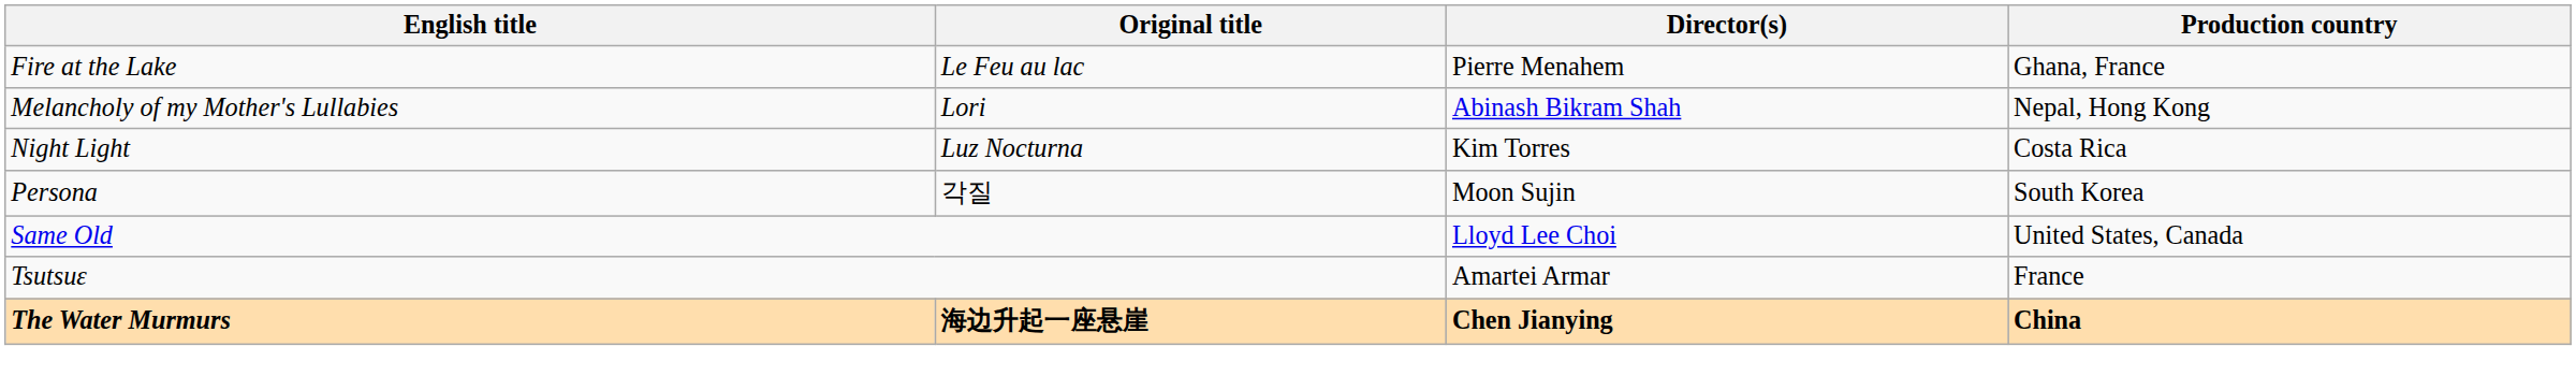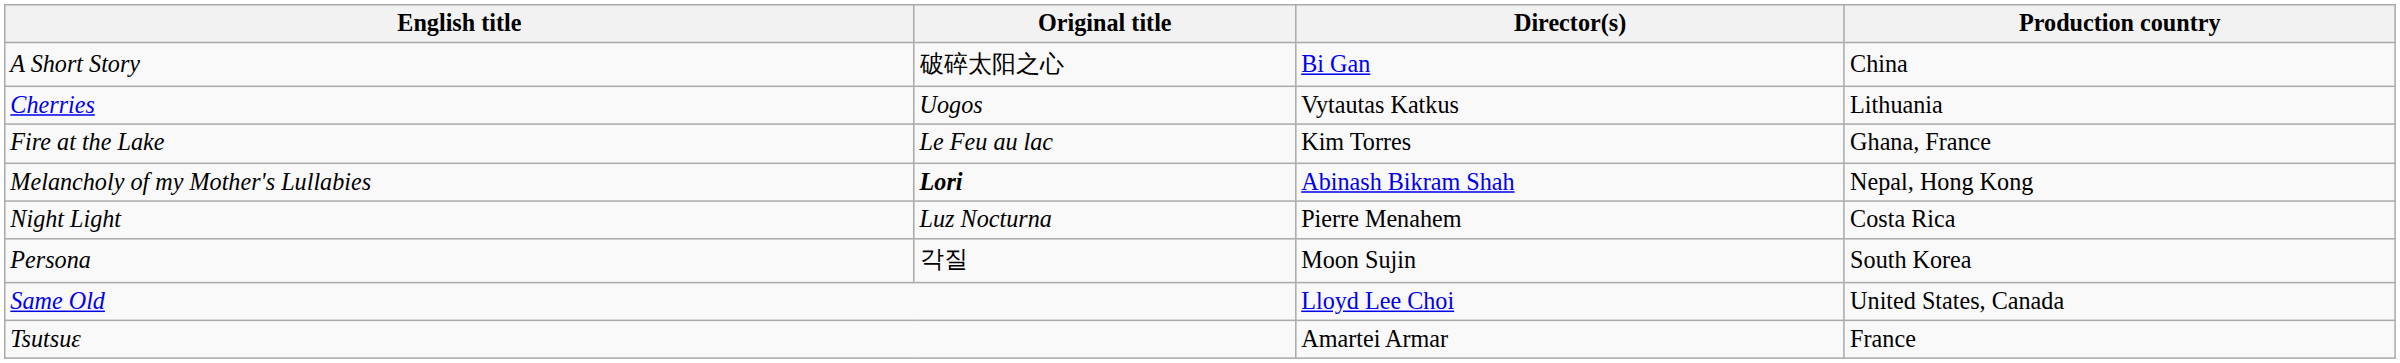+ row: A Short Story | 破碎太阳之心 | Bi Gan | China
+ row: Cherries | Uogos | Vytautas Katkus | Lithuania
Fire at the Lake | Director(s): Pierre Menahem -> Kim Torres
Melancholy of my Mother's Lullabies | Original title: normal -> bold
Night Light | Director(s): Kim Torres -> Pierre Menahem
- row: The Water Murmurs | 海边升起一座悬崖 | Chen Jianying | China
